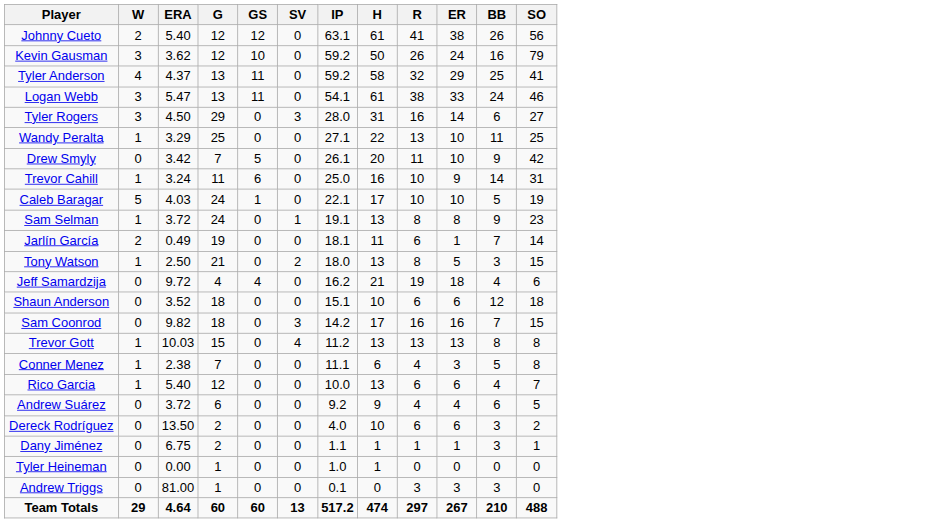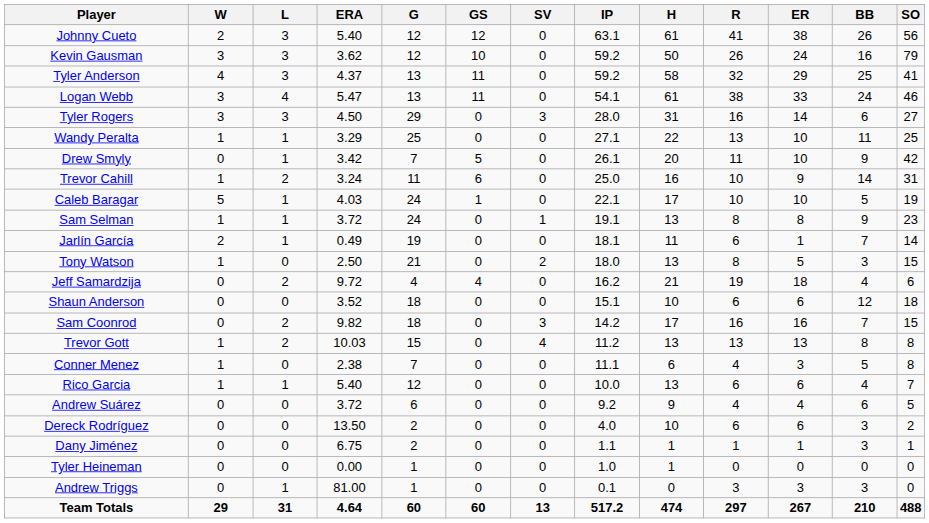+ column: L | 3 | 3 | 3 | 4 | 3 | 1 | 1 | 2 | 1 | 1 | 1 | 0 | 2 | 0 | 2 | 2 | 0 | 1 | 0 | 0 | 0 | 0 | 1 | 31
